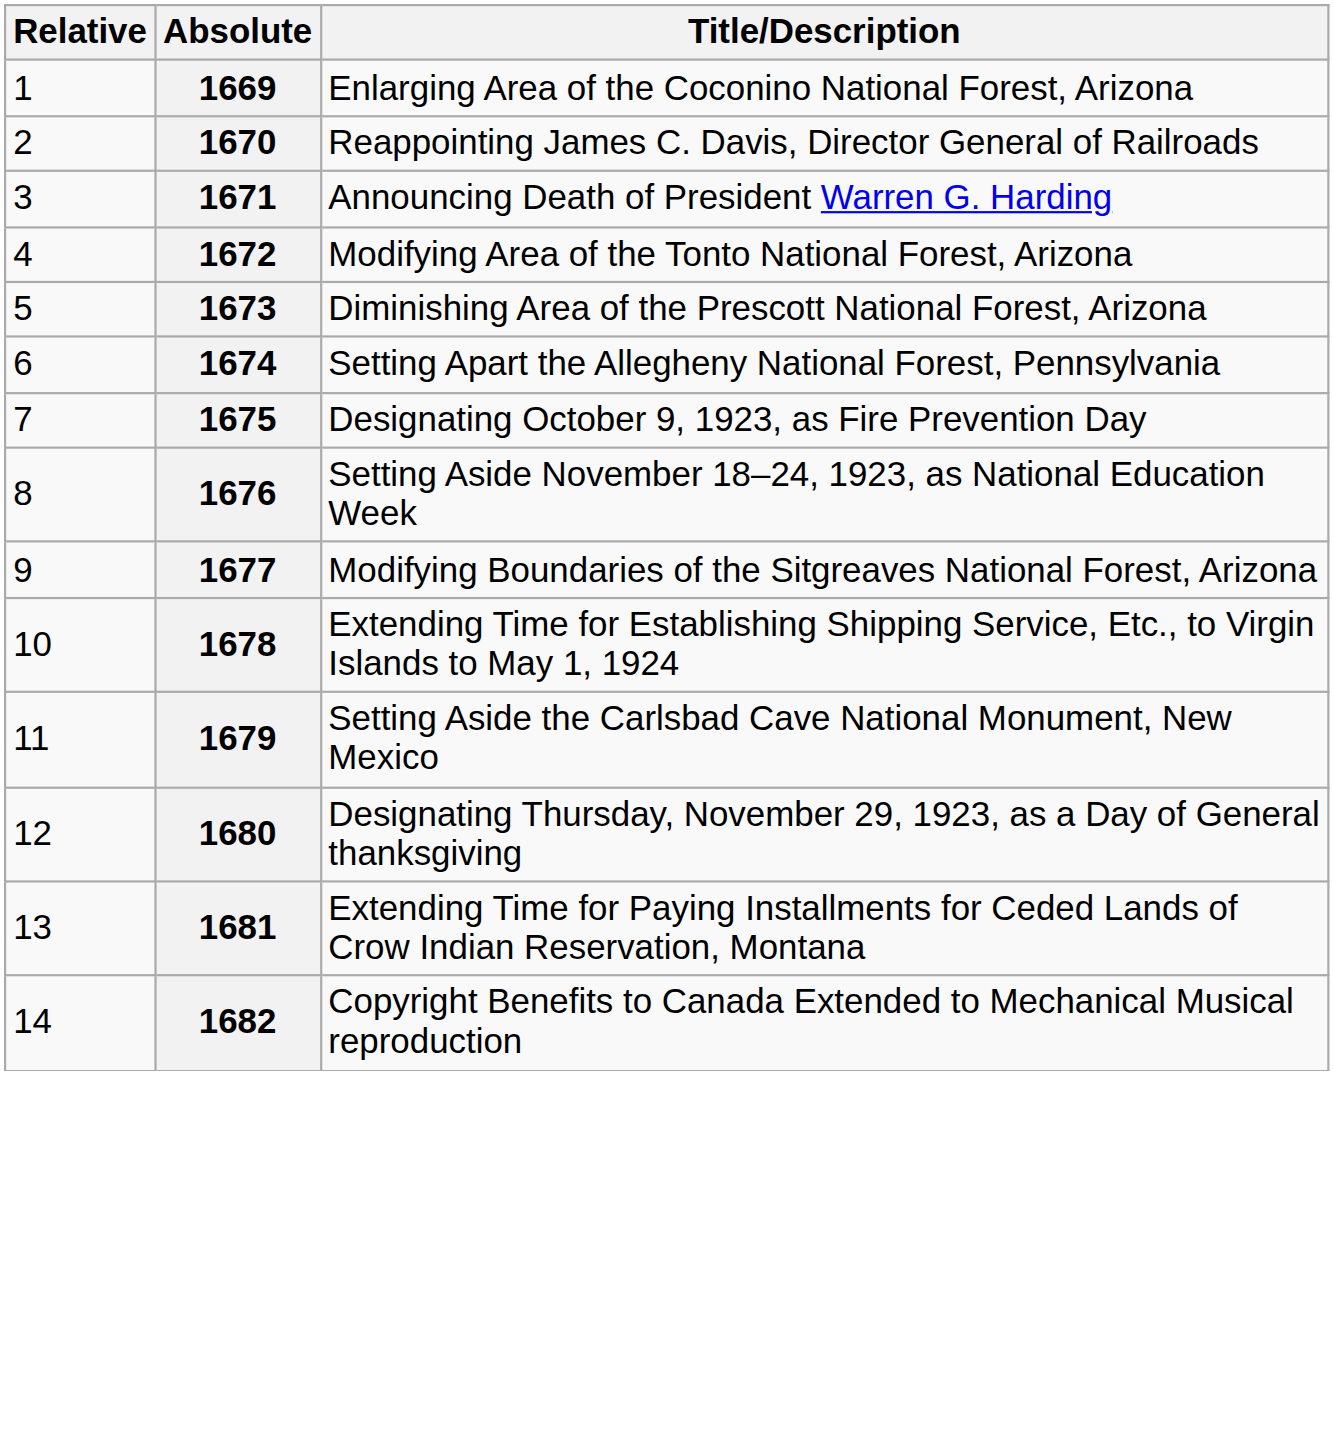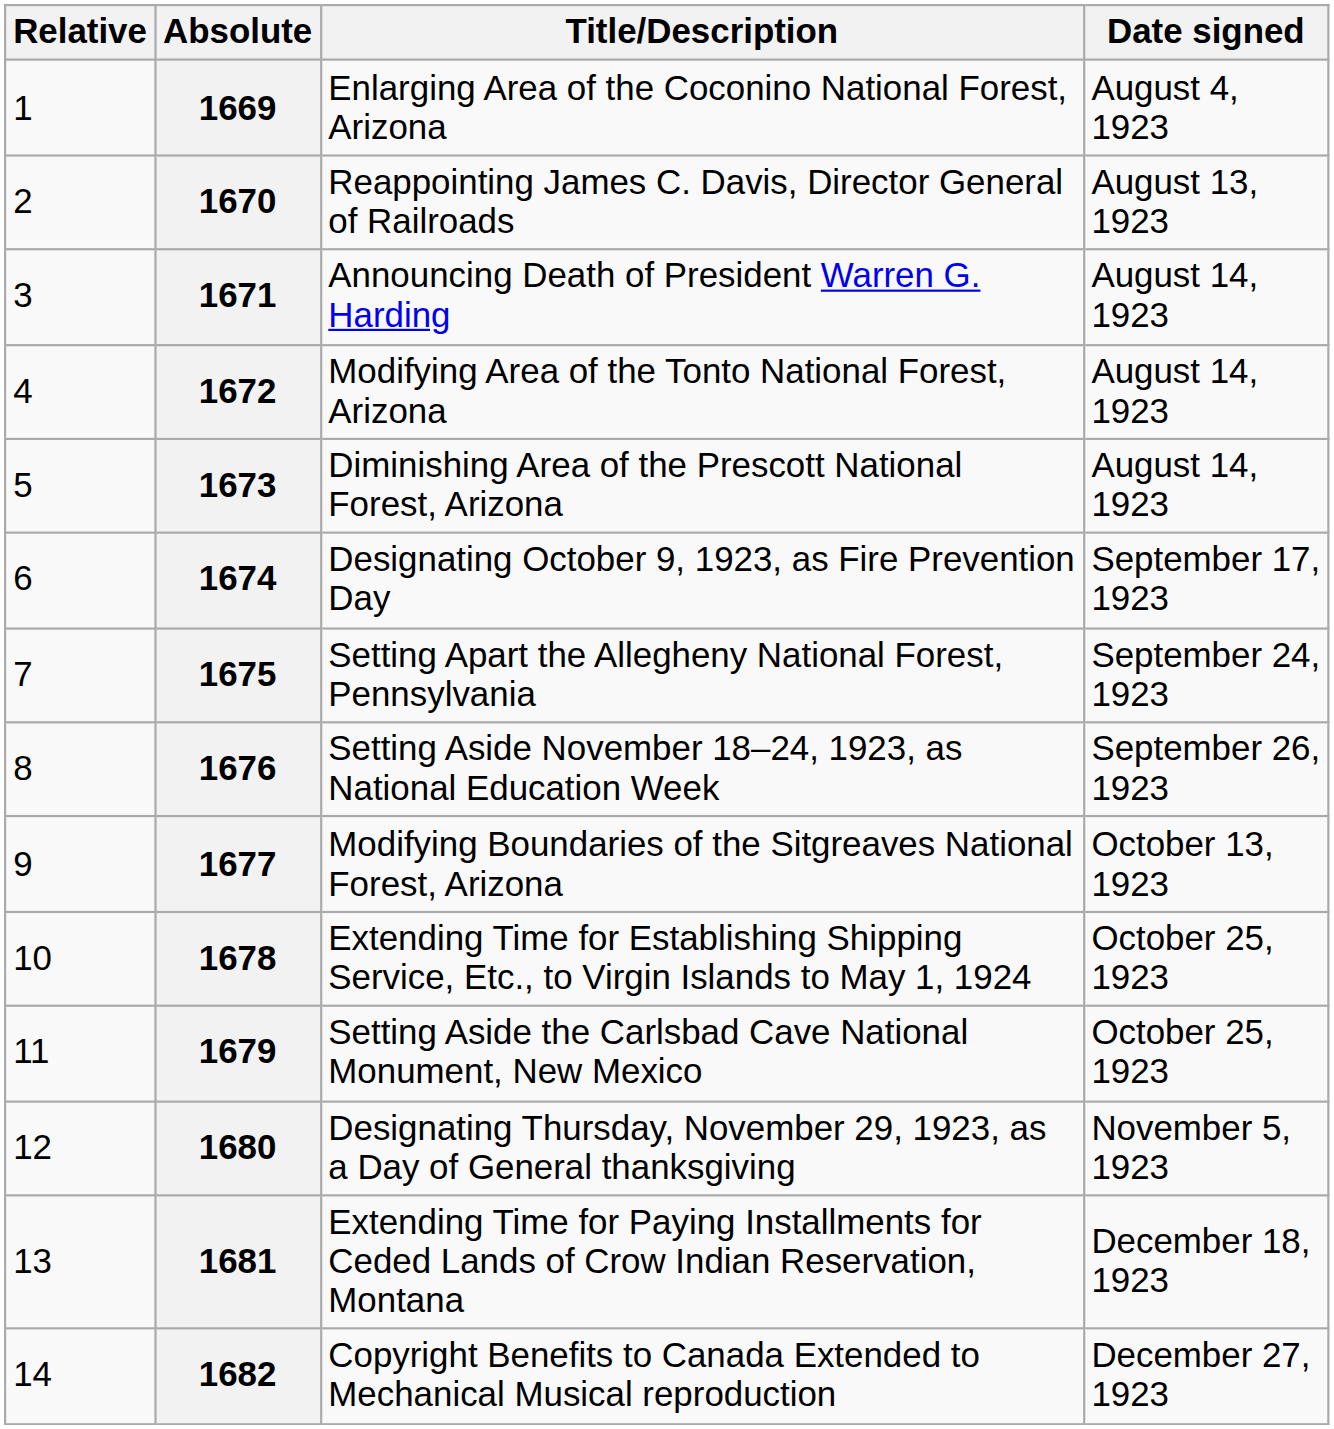+ column: Date signed | August 4, 1923 | August 13, 1923 | August 14, 1923 | August 14, 1923 | August 14, 1923 | September 17, 1923 | September 24, 1923 | September 26, 1923 | October 13, 1923 | October 25, 1923 | October 25, 1923 | November 5, 1923 | December 18, 1923 | December 27, 1923
1674 | Title/Description: Setting Apart the Allegheny National Forest, Pennsylvania -> Designating October 9, 1923, as Fire Prevention Day
1675 | Title/Description: Designating October 9, 1923, as Fire Prevention Day -> Setting Apart the Allegheny National Forest, Pennsylvania
